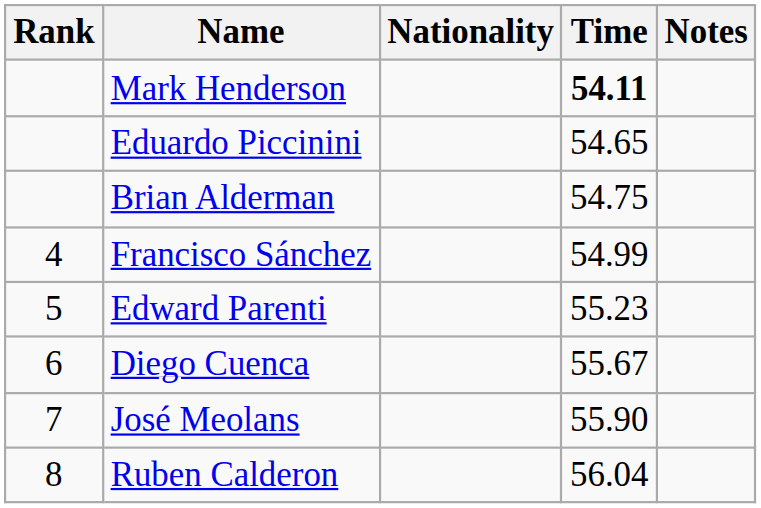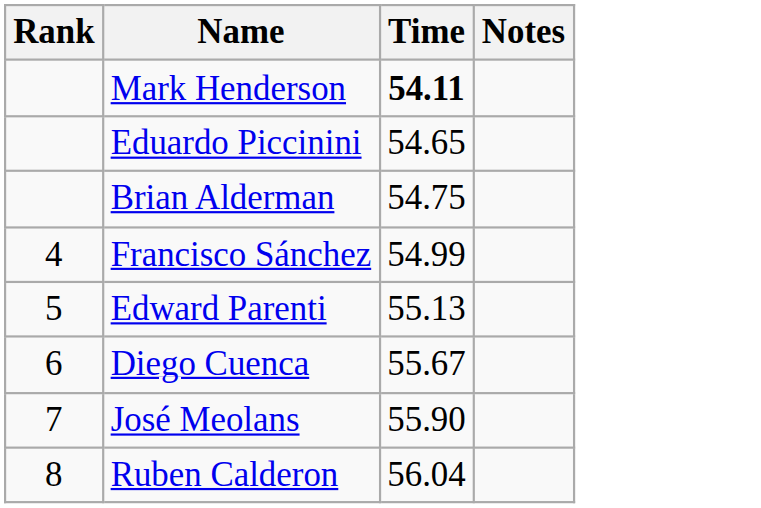- column: Nationality
Edward Parenti | Time: 55.23 -> 55.13
